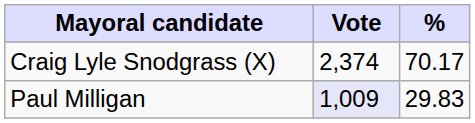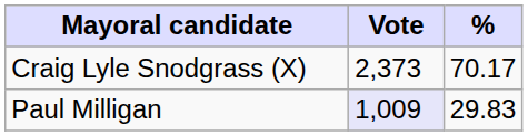Craig Lyle Snodgrass (X) | Vote: 2,374 -> 2,373
